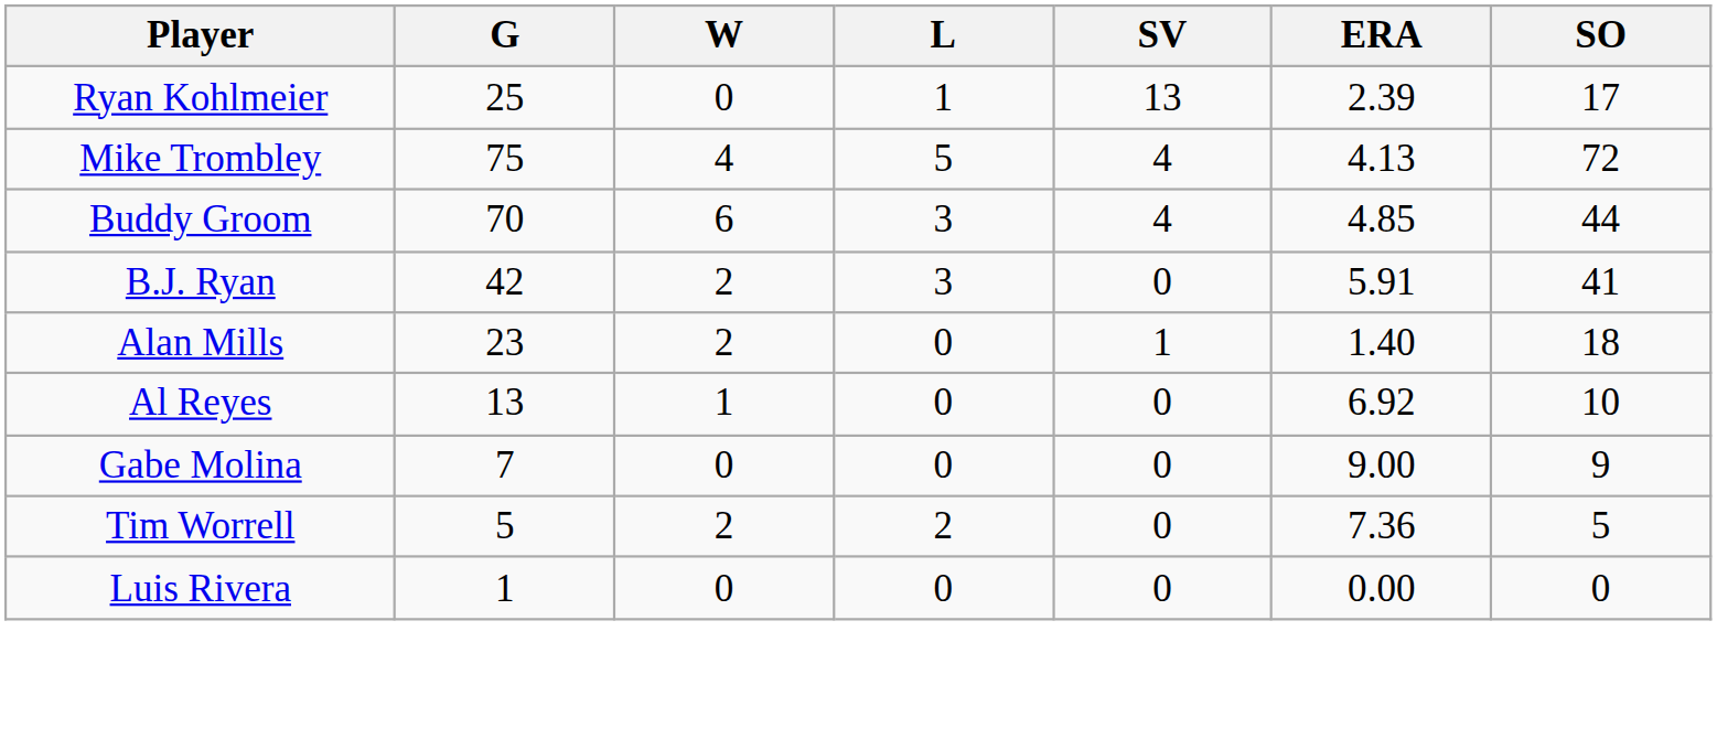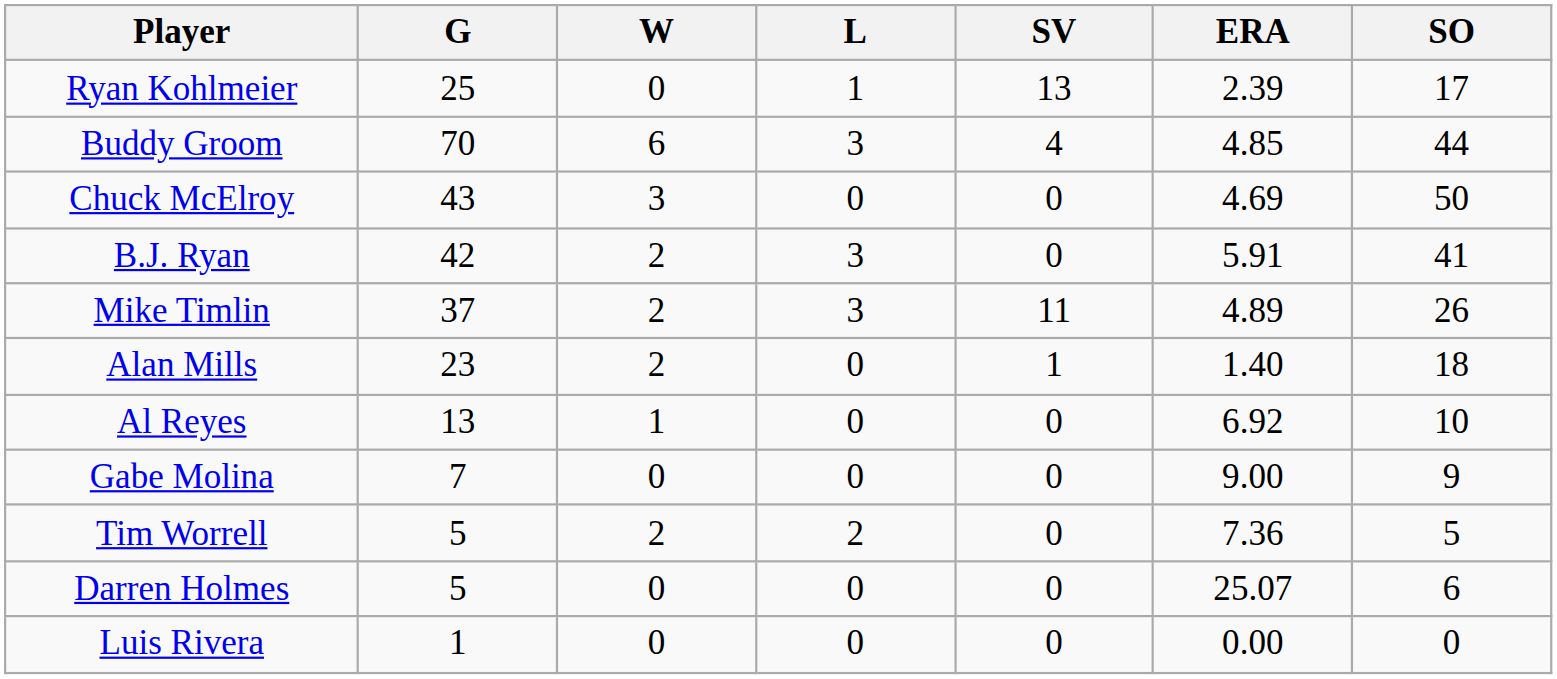- row: Mike Trombley | 75 | 4 | 5 | 4 | 4.13 | 72
+ row: Chuck McElroy | 43 | 3 | 0 | 0 | 4.69 | 50
+ row: Mike Timlin | 37 | 2 | 3 | 11 | 4.89 | 26
+ row: Darren Holmes | 5 | 0 | 0 | 0 | 25.07 | 6
